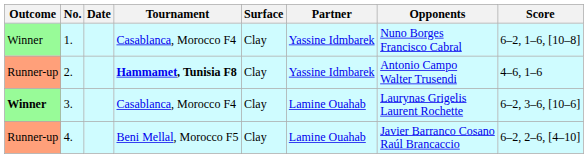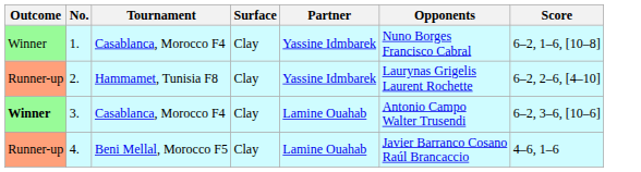- column: Date
2. | Tournament: bold -> normal
2. | Opponents: Antonio Campo Walter Trusendi -> Laurynas Grigelis Laurent Rochette
2. | Score: 4–6, 1–6 -> 6–2, 2–6, [4–10]
3. | Opponents: Laurynas Grigelis Laurent Rochette -> Antonio Campo Walter Trusendi
4. | Score: 6–2, 2–6, [4–10] -> 4–6, 1–6
